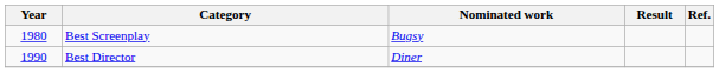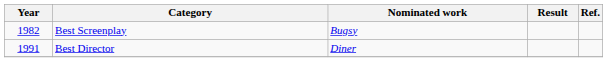Best Screenplay | Year: 1980 -> 1982
Best Director | Year: 1990 -> 1991
